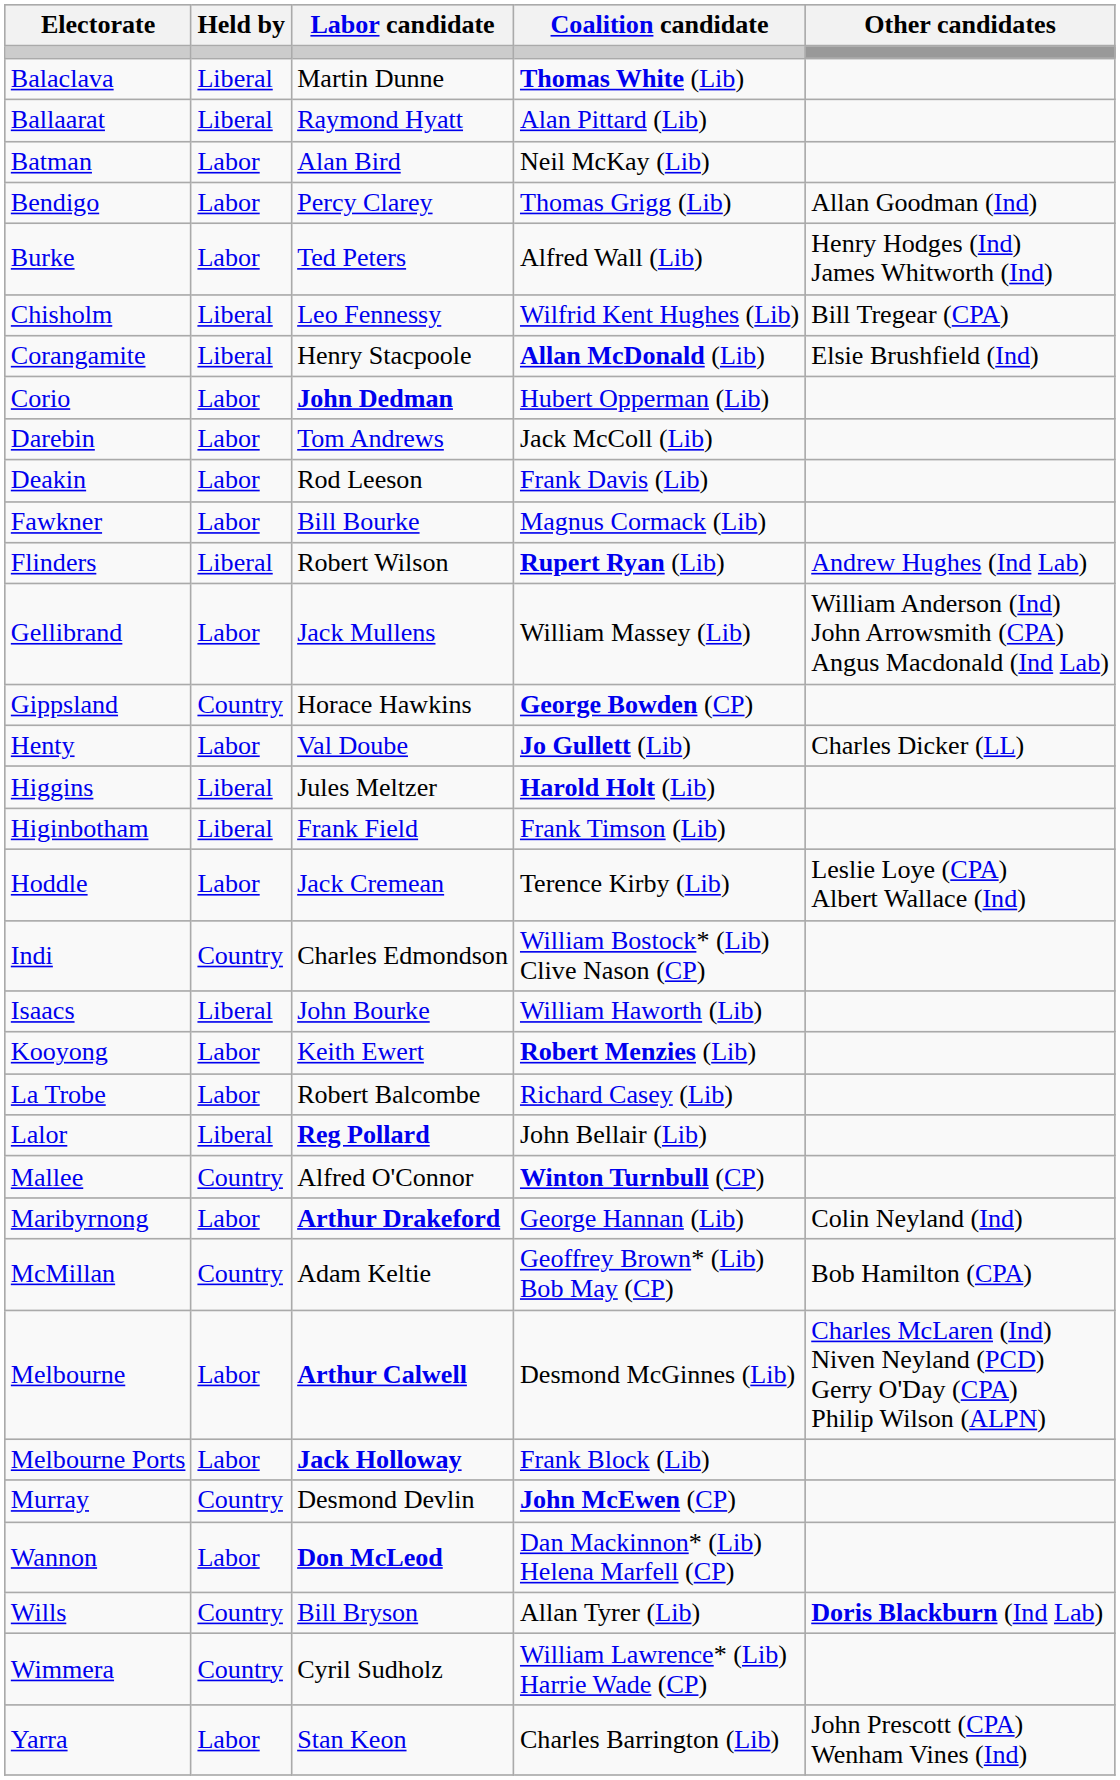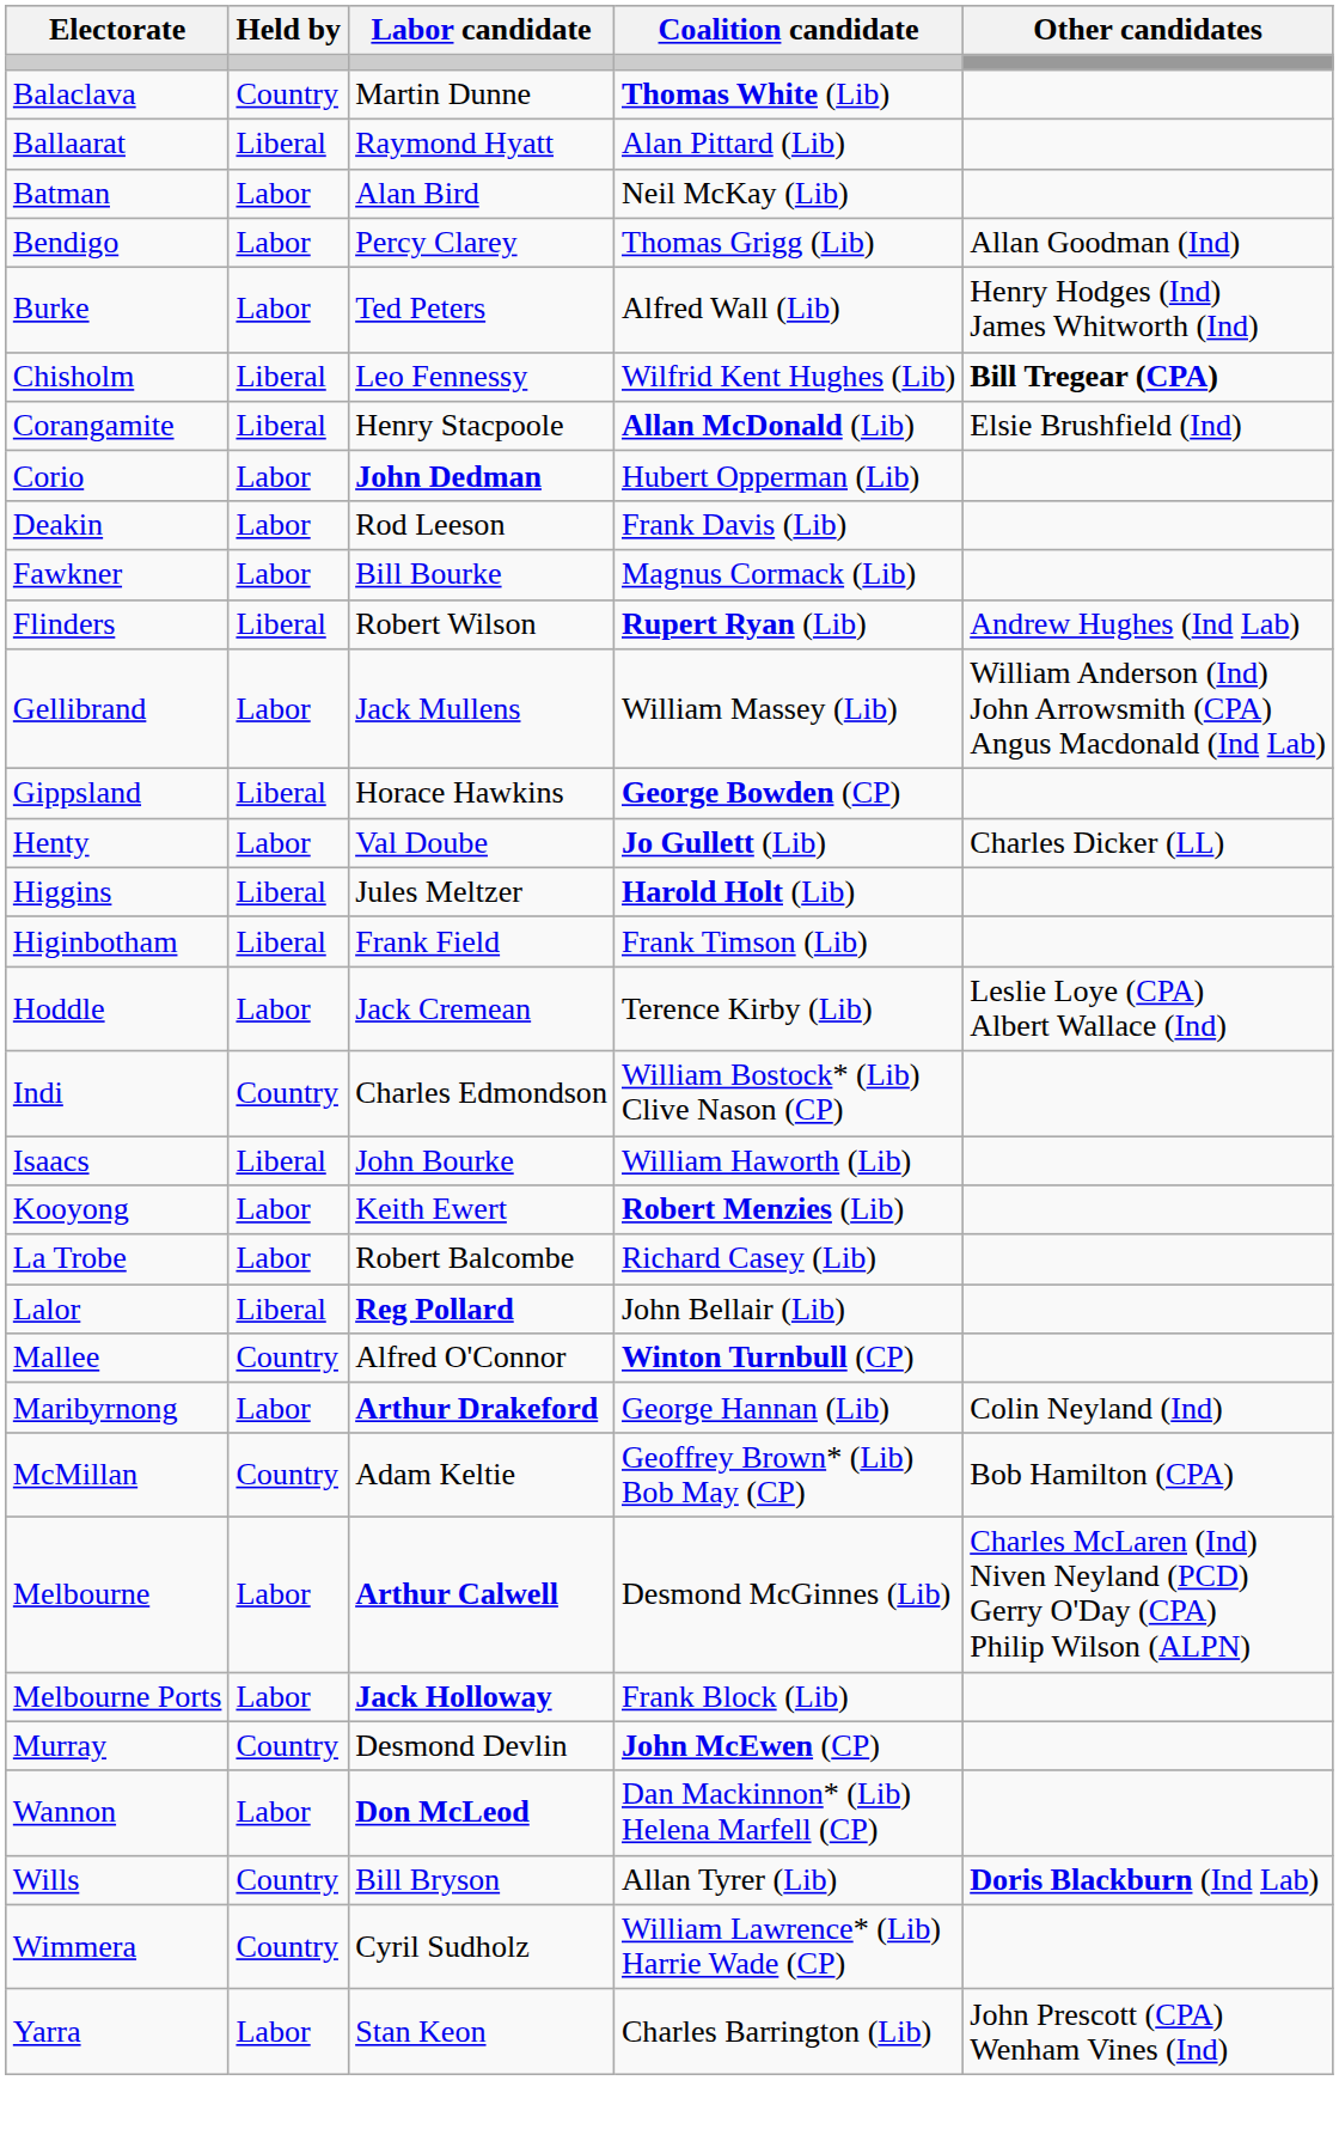Balaclava | Held by: Liberal -> Country
Chisholm | Other candidates: normal -> bold
- row: Darebin | Labor | Tom Andrews | Jack McColl (Lib)
Gippsland | Held by: Country -> Liberal
